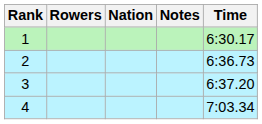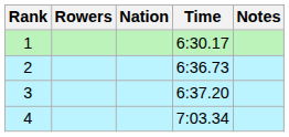columns swapped: Time <-> Notes
